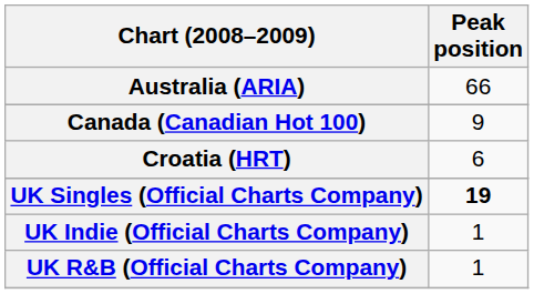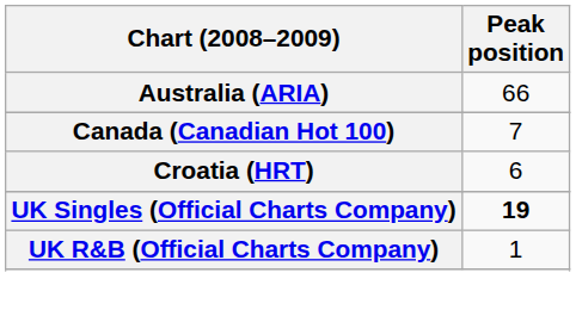Canada (Canadian Hot 100) | Peak position: 9 -> 7
- row: UK Indie (Official Charts Company) | 1
